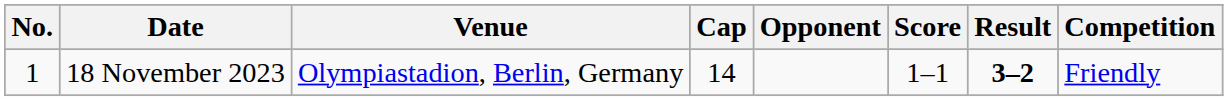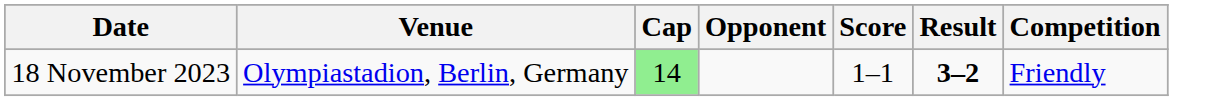- column: No. | 1
18 November 2023 | Cap: no background -> lightgreen background
